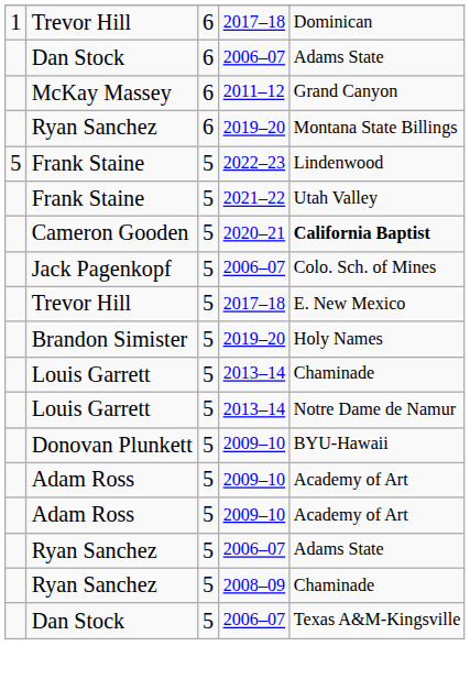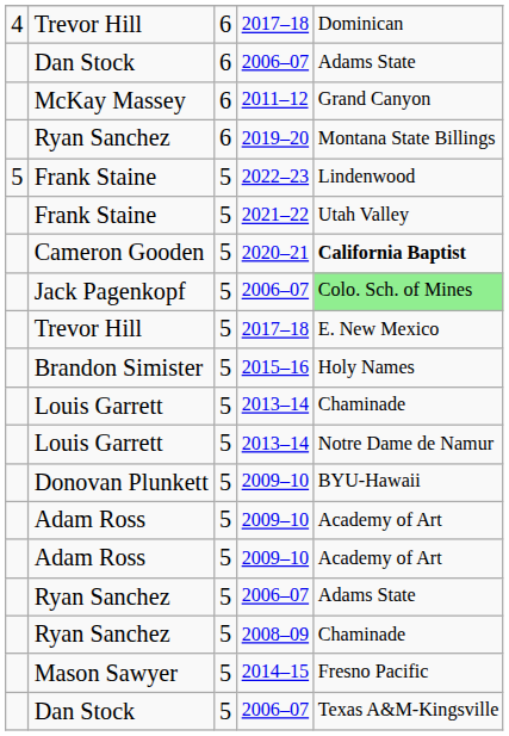Trevor Hill / 6 | column 1: 1 -> 4
Jack Pagenkopf | column 5: no background -> lightgreen background
Brandon Simister | column 4: 2019–20 -> 2015–16
+ row: Mason Sawyer | 5 | 2014–15 | Fresno Pacific
